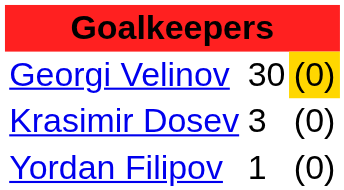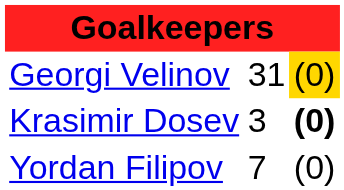Georgi Velinov | column 2: 30 -> 31
Krasimir Dosev | column 3: normal -> bold
Yordan Filipov | column 2: 1 -> 7
